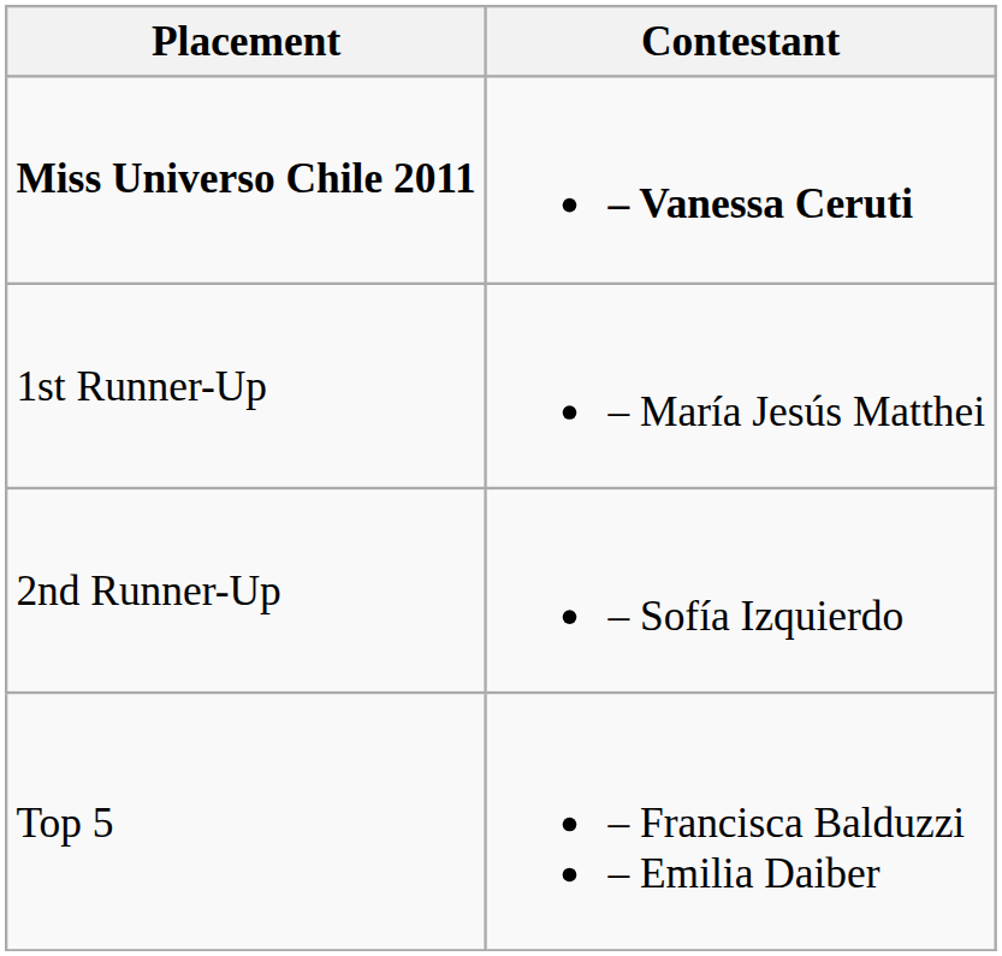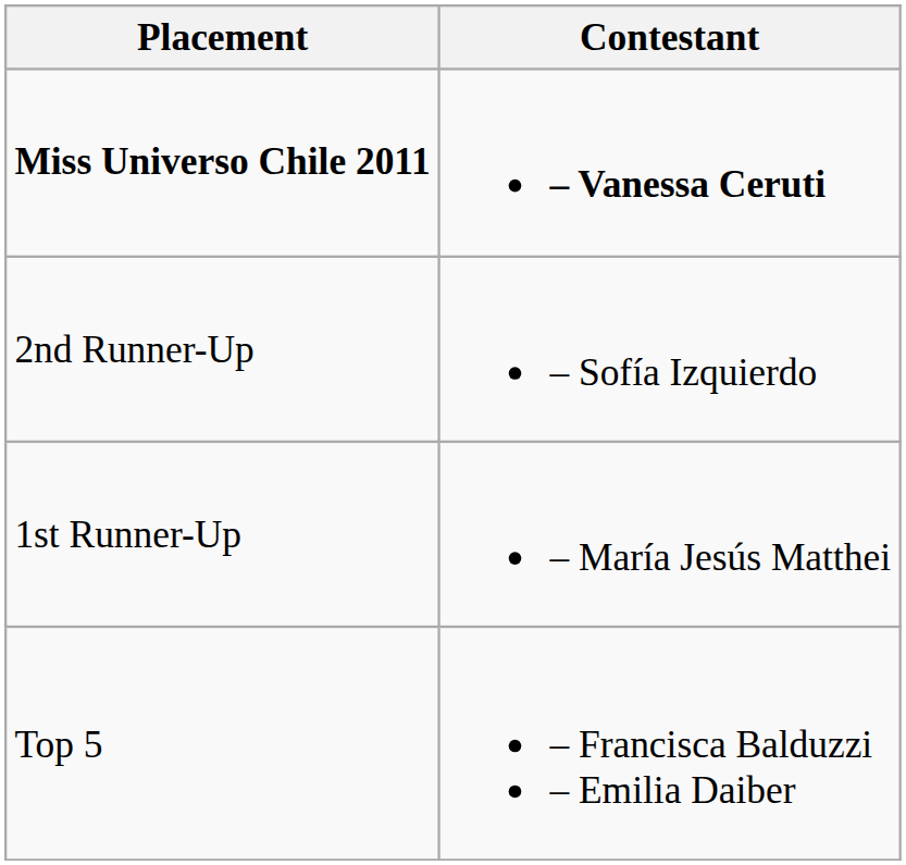rows swapped: 1st Runner-Up <-> 2nd Runner-Up
